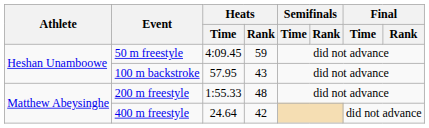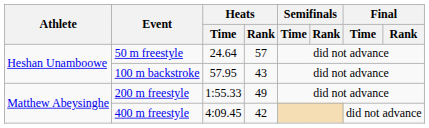50 m freestyle | Heats / Time: 4:09.45 -> 24.64
50 m freestyle | Heats / Rank: 59 -> 57
200 m freestyle | Heats / Rank: 48 -> 49
400 m freestyle | Heats / Time: 24.64 -> 4:09.45
